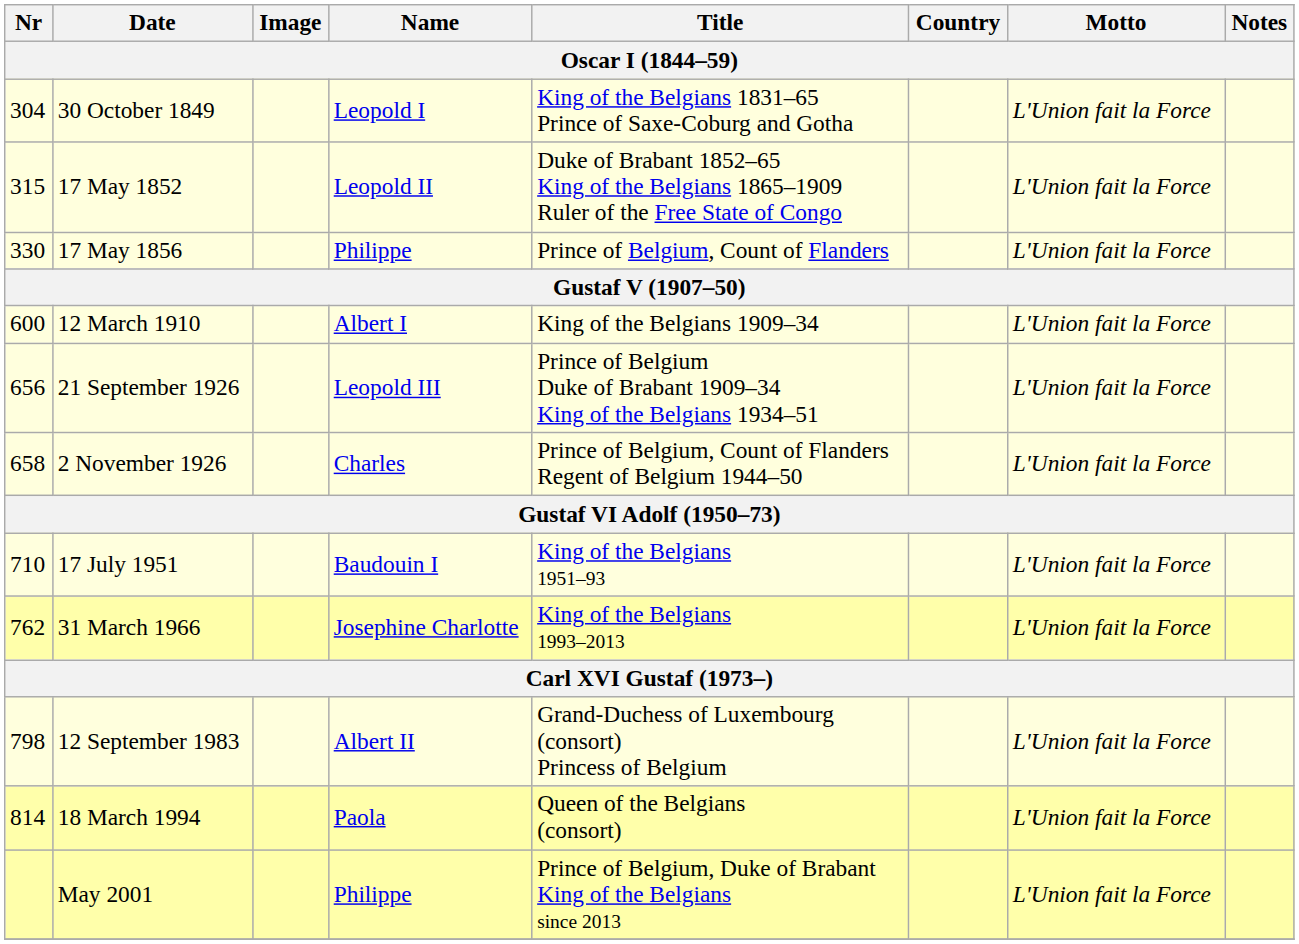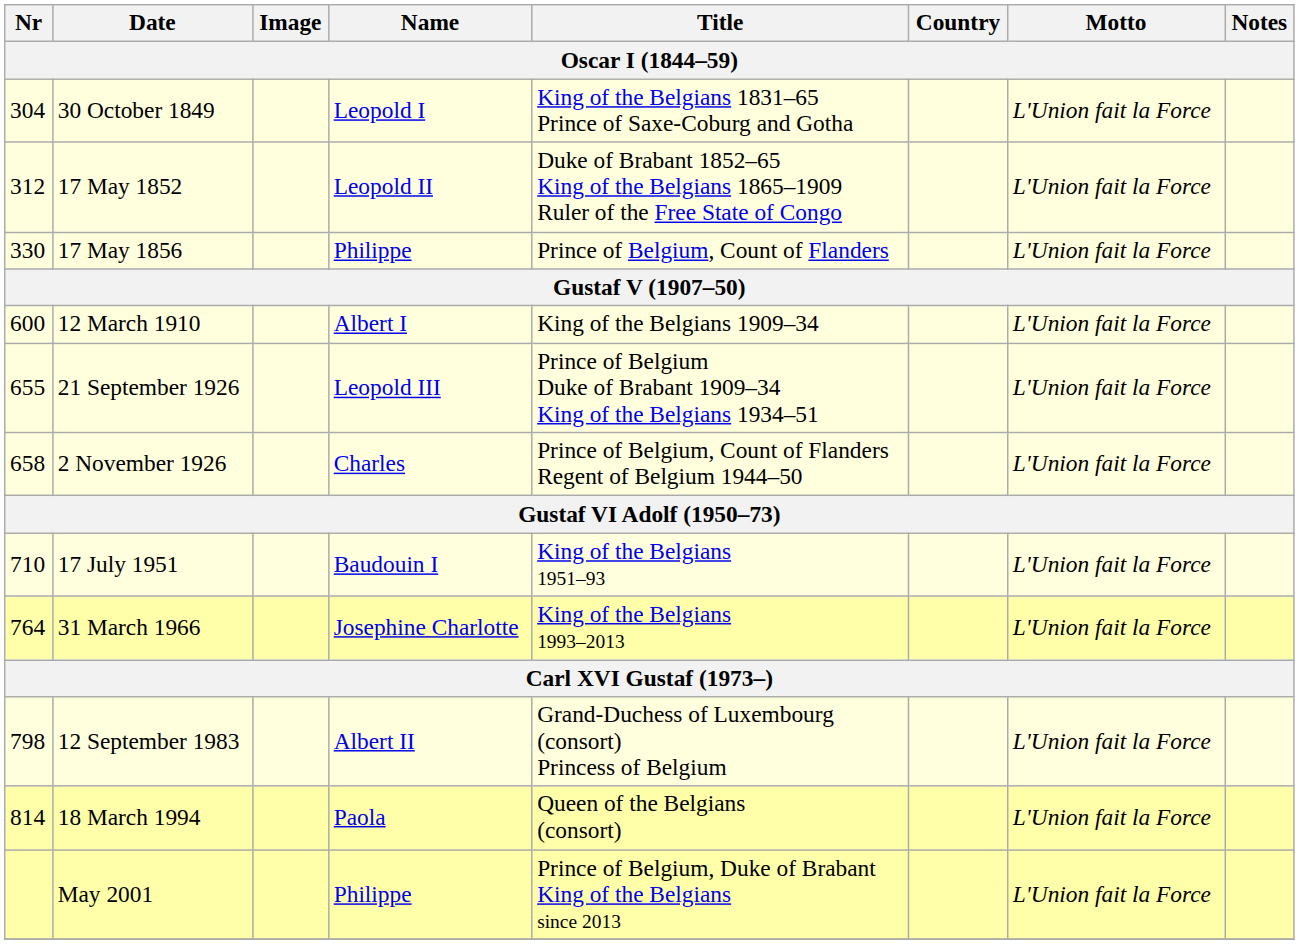17 May 1852 | Nr: 315 -> 312
21 September 1926 | Nr: 656 -> 655
31 March 1966 | Nr: 762 -> 764
